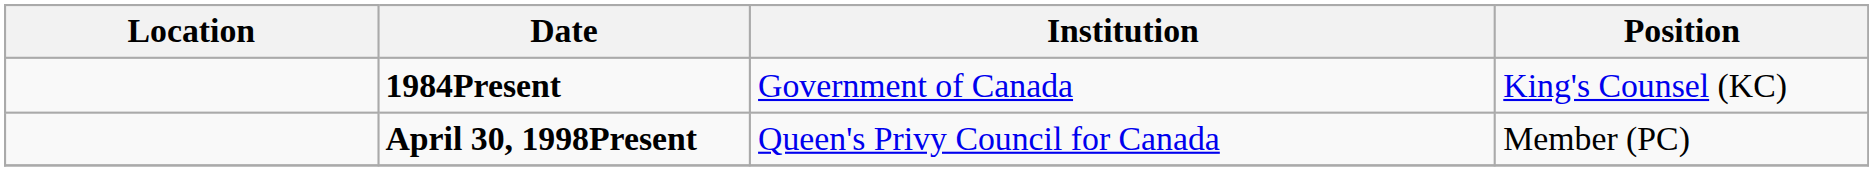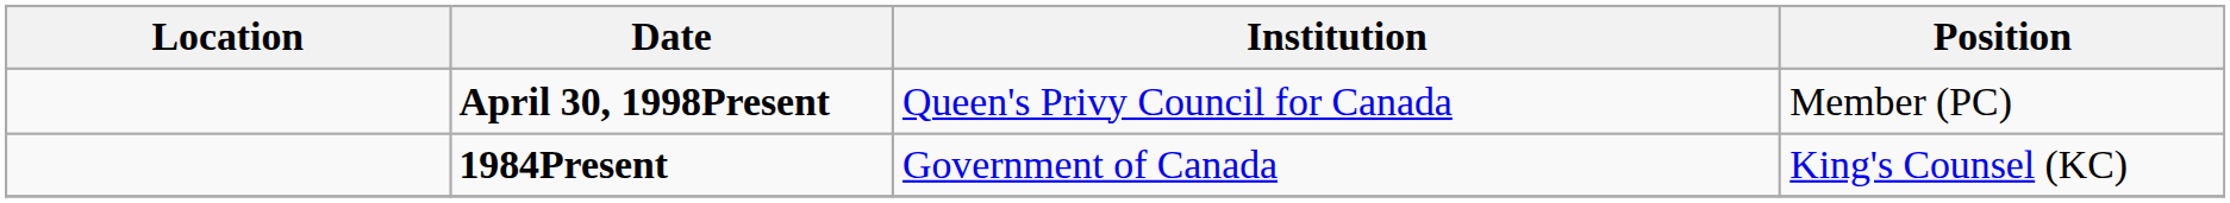rows swapped: 1984Present <-> April 30, 1998Present
